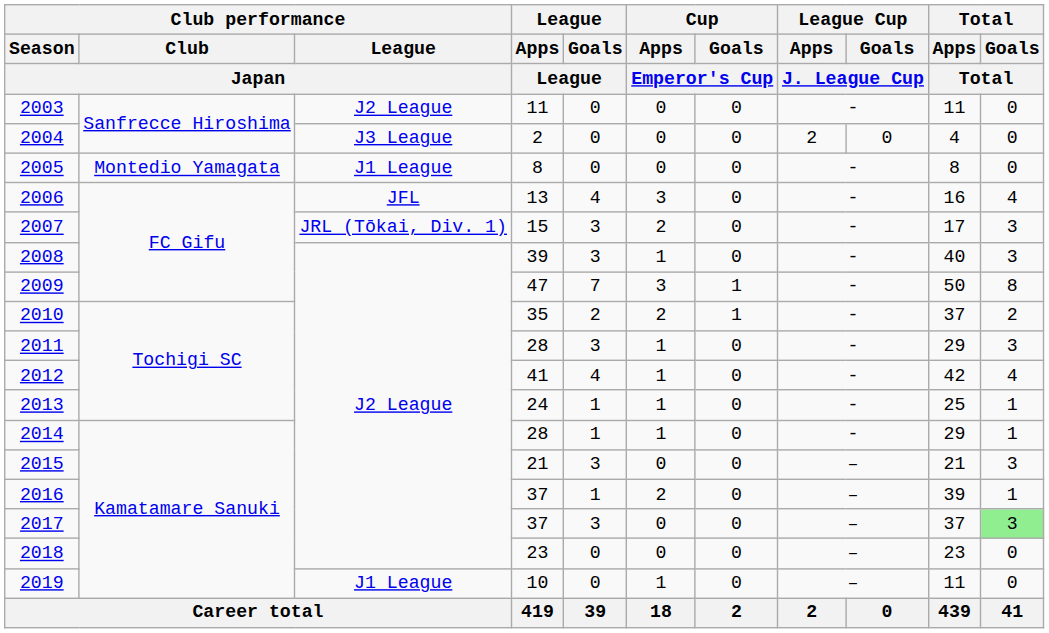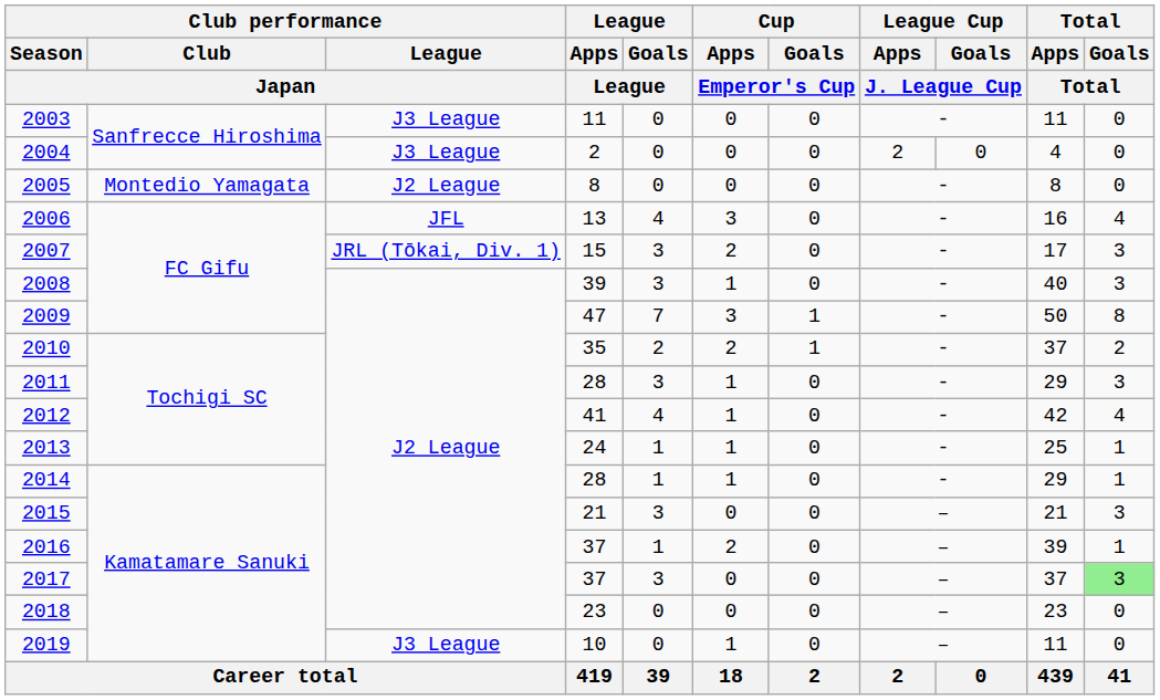2003 | Club performance / League / Japan: J2 League -> J3 League
2005 | Club performance / League / Japan: J1 League -> J2 League
2019 | Club performance / League / Japan: J1 League -> J3 League
